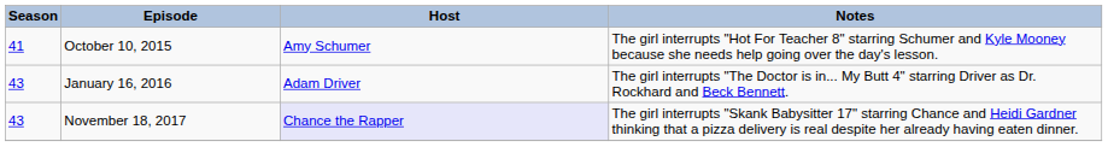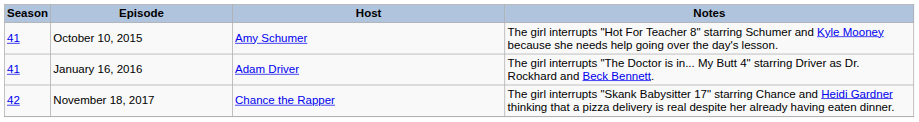January 16, 2016 | Season: 43 -> 41
November 18, 2017 | Season: 43 -> 42
November 18, 2017 | Host: lavender background -> no background
